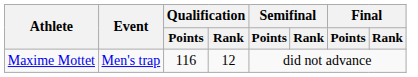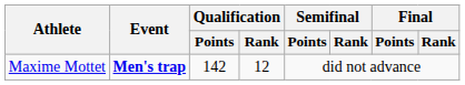Maxime Mottet | Event: normal -> bold
Maxime Mottet | Qualification / Points: 116 -> 142
